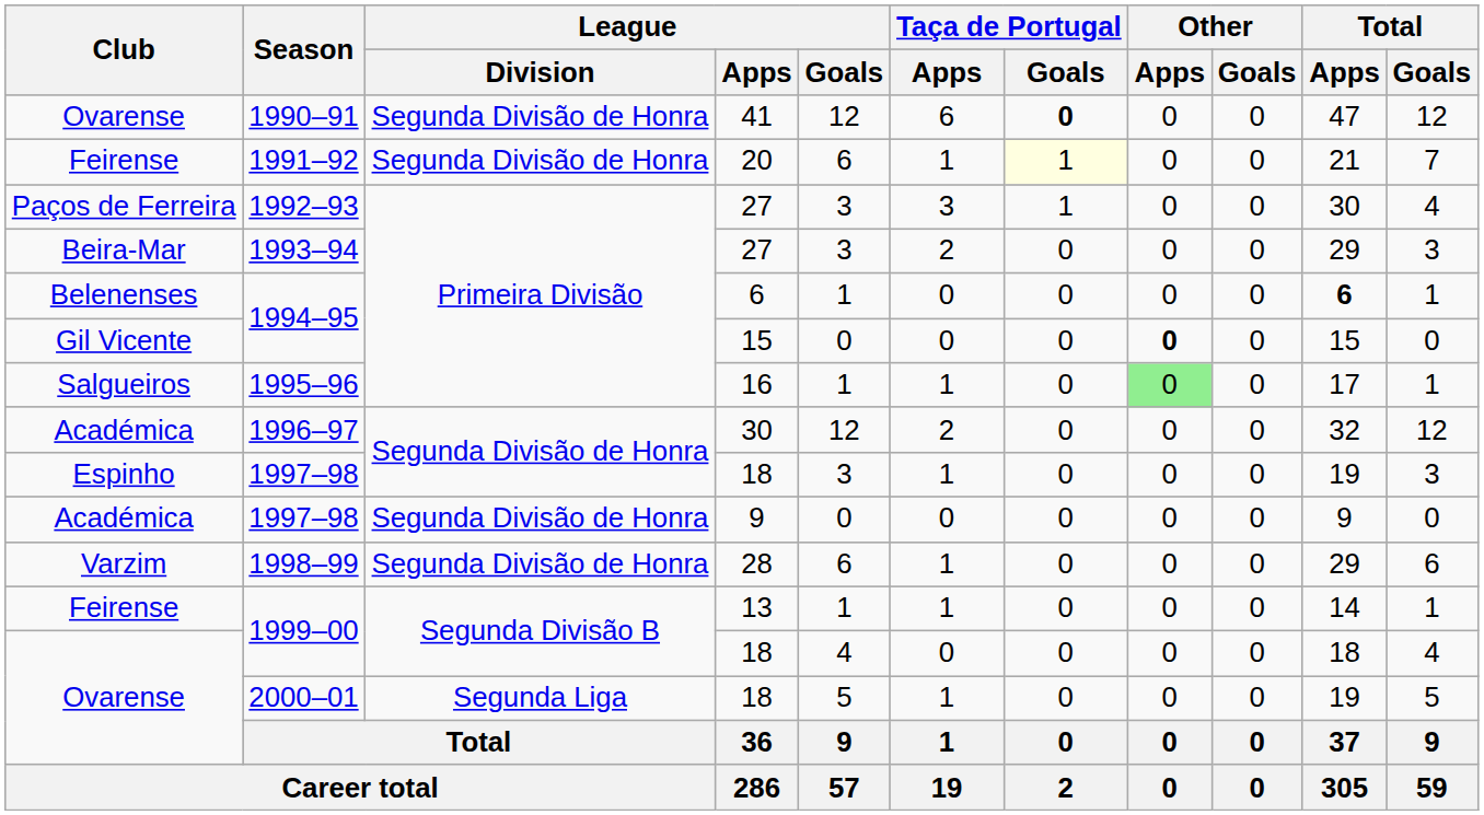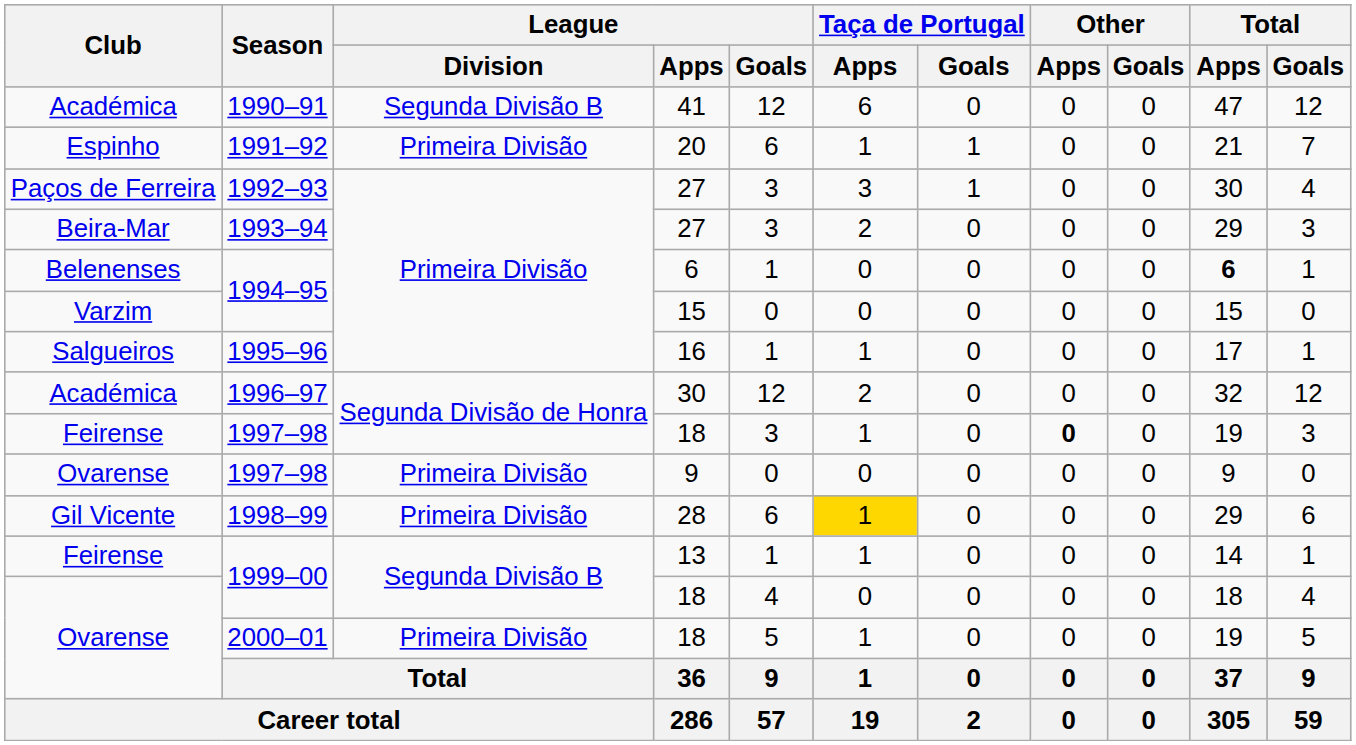1990–91 | Club: Ovarense -> Académica
1990–91 | League / Division: Segunda Divisão de Honra -> Segunda Divisão B
1990–91 | Taça de Portugal / Goals: bold -> normal
1991–92 | Club: Feirense -> Espinho
1991–92 | League / Division: Segunda Divisão de Honra -> Primeira Divisão
1991–92 | Taça de Portugal / Goals: lightyellow background -> no background
1994–95 / 15 | Club: Gil Vicente -> Varzim
1994–95 / 15 | Other / Apps: bold -> normal
1995–96 | Other / Apps: lightgreen background -> no background
1997–98 / 18 | Club: Espinho -> Feirense
1997–98 / 18 | Other / Apps: normal -> bold
1997–98 / 9 | Club: Académica -> Ovarense
1997–98 / 9 | League / Division: Segunda Divisão de Honra -> Primeira Divisão
1998–99 | Club: Varzim -> Gil Vicente
1998–99 | League / Division: Segunda Divisão de Honra -> Primeira Divisão
1998–99 | Taça de Portugal / Apps: no background -> gold background
2000–01 | League / Division: Segunda Liga -> Primeira Divisão
